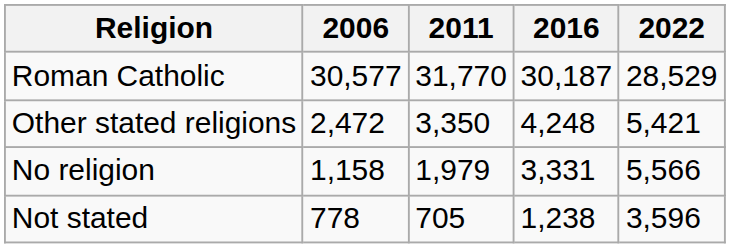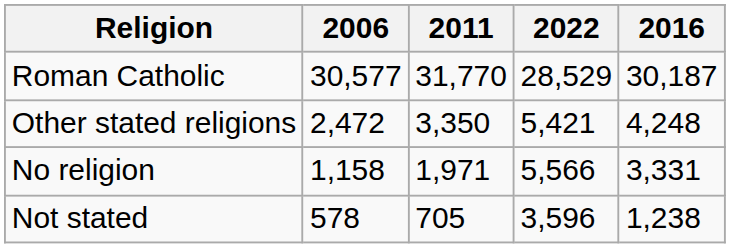columns swapped: 2016 <-> 2022
No religion | 2011: 1,979 -> 1,971
Not stated | 2006: 778 -> 578
